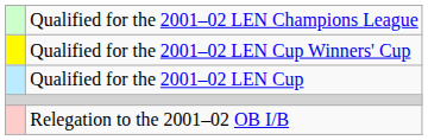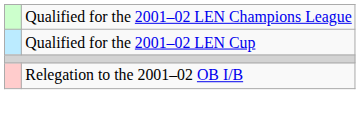- row: Qualified for the 2001–02 LEN Cup Winners' Cup
